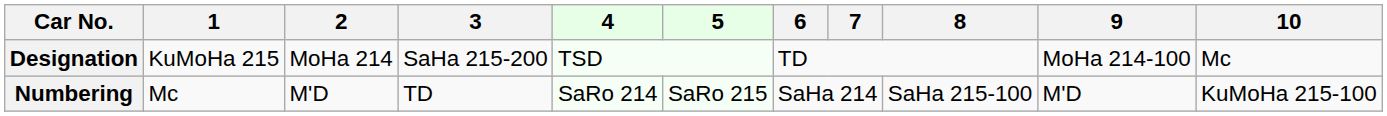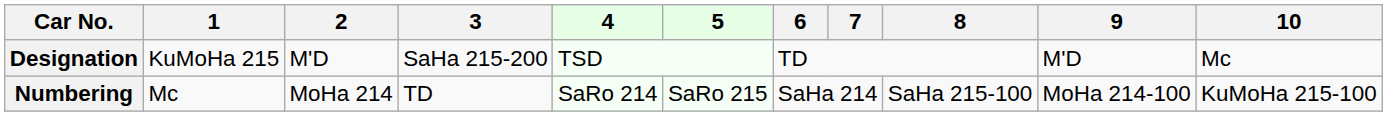Designation | 2: MoHa 214 -> M'D
Designation | 9: MoHa 214-100 -> M'D
Numbering | 2: M'D -> MoHa 214
Numbering | 9: M'D -> MoHa 214-100
